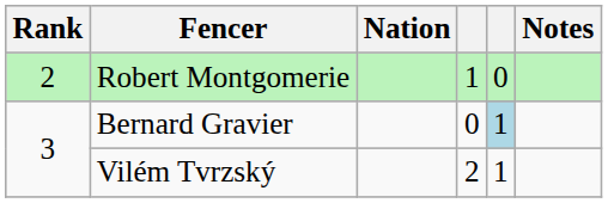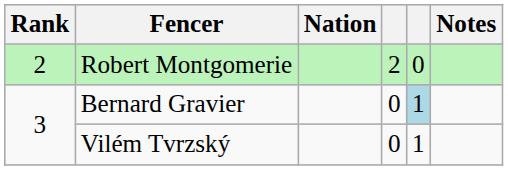Robert Montgomerie | column 4: 1 -> 2
Vilém Tvrzský | column 4: 2 -> 0
